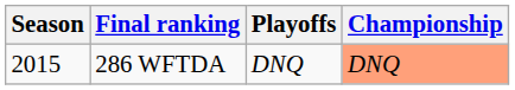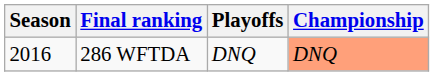286 WFTDA | Season: 2015 -> 2016
